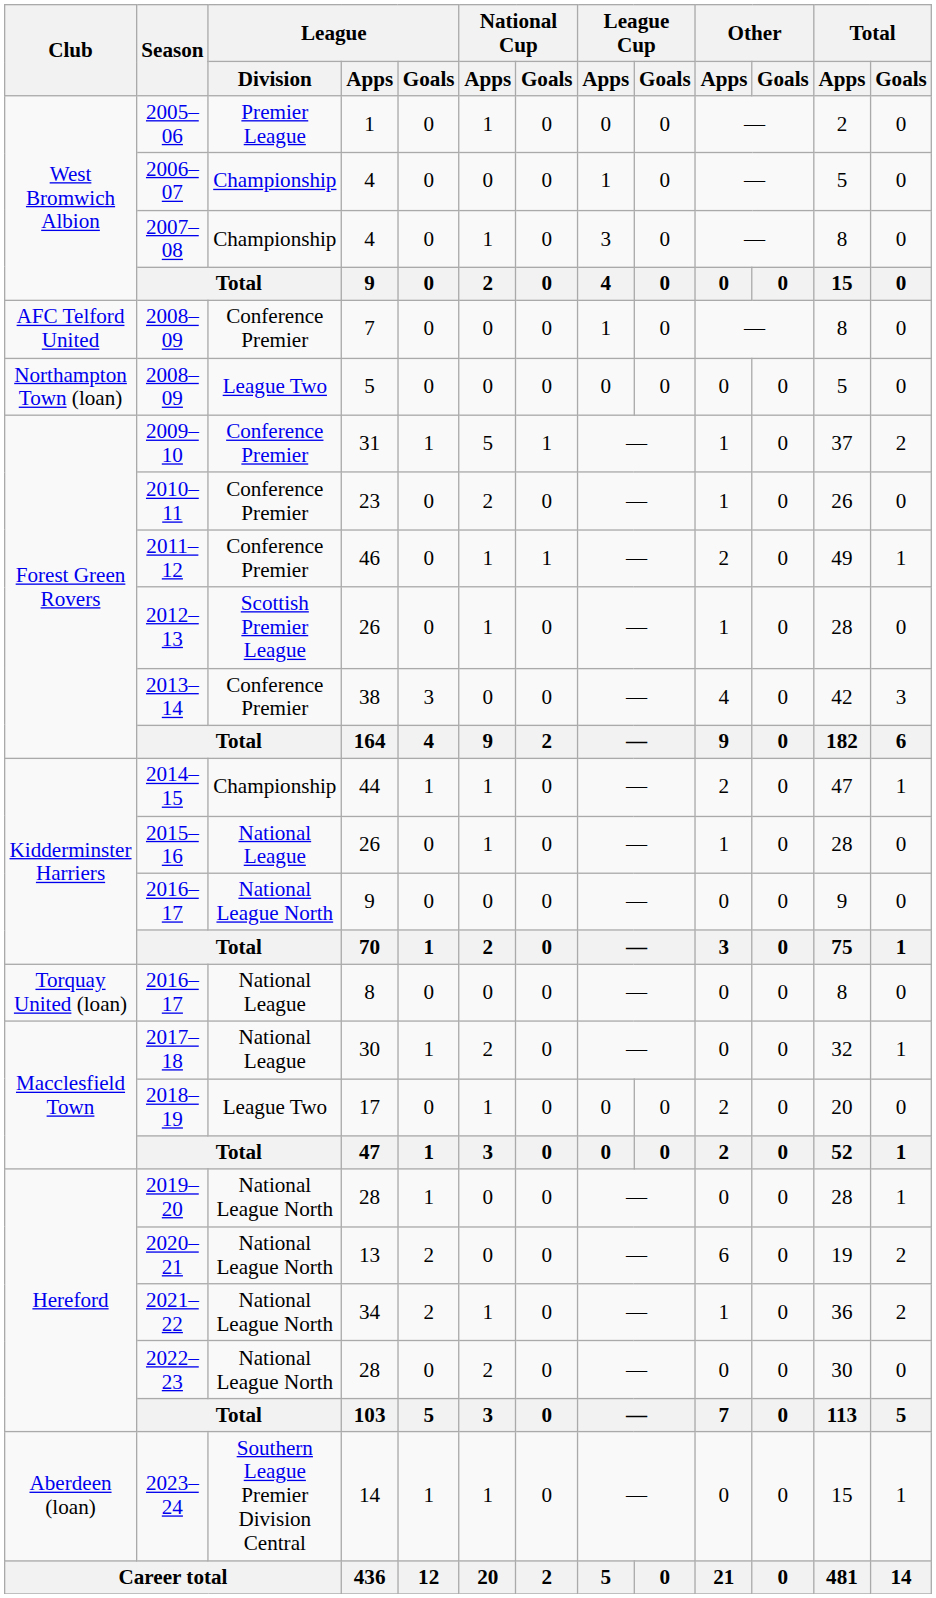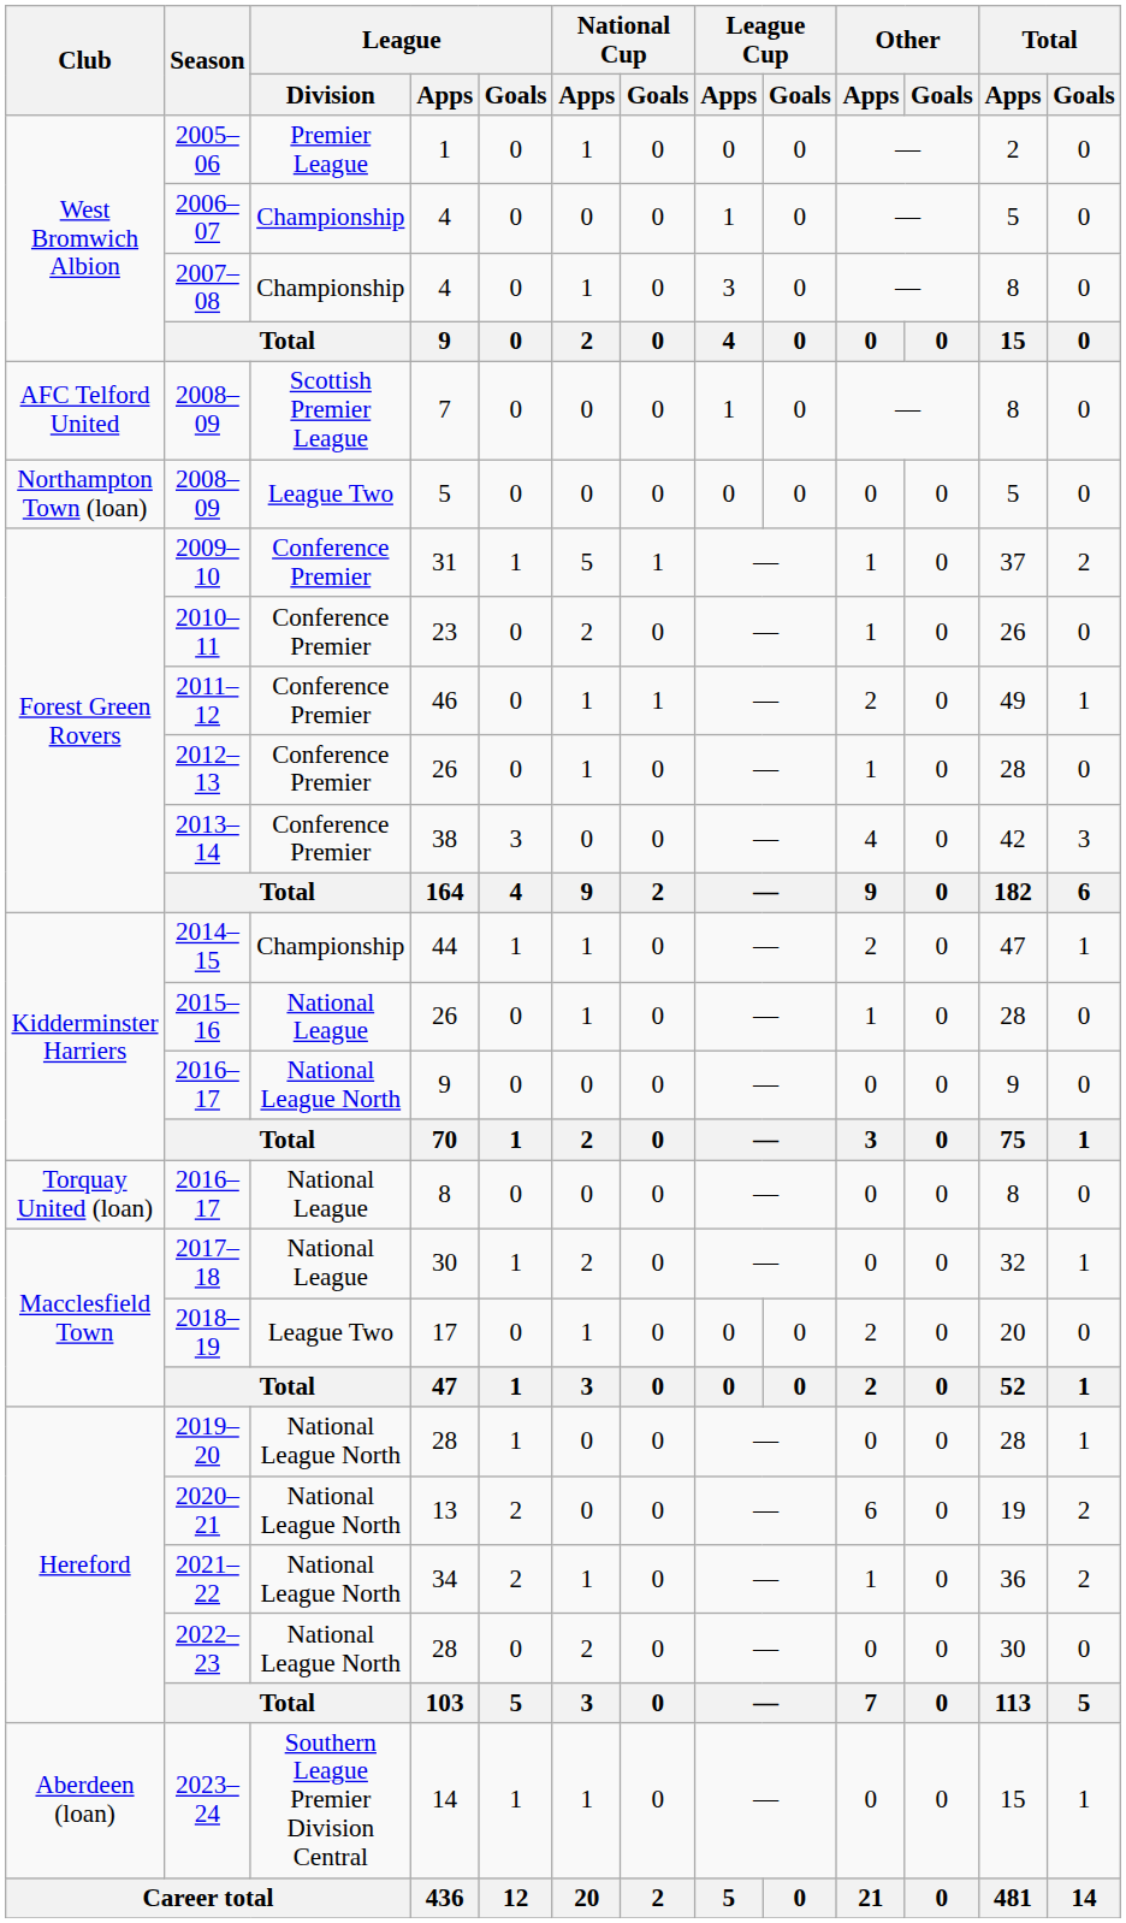2008–09 / 7 | League / Division: Conference Premier -> Scottish Premier League
2012–13 | League / Division: Scottish Premier League -> Conference Premier
